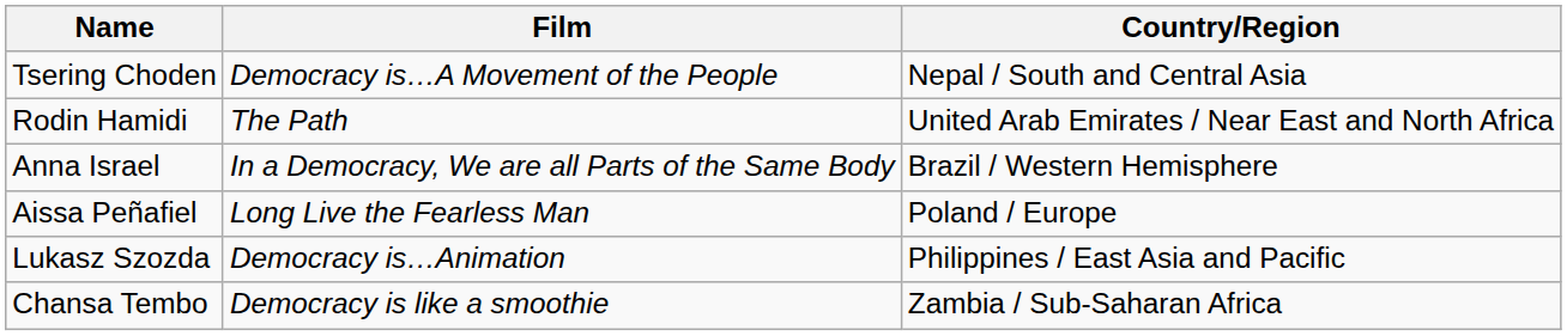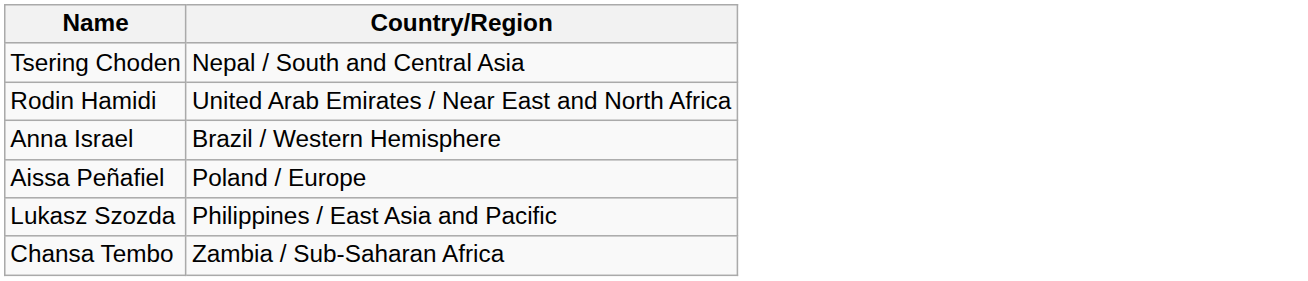- column: Film | Democracy is…A Movement of the People | The Path | In a Democracy, We are all Parts of the Same Body | Long Live the Fearless Man | Democracy is…Animation | Democracy is like a smoothie
